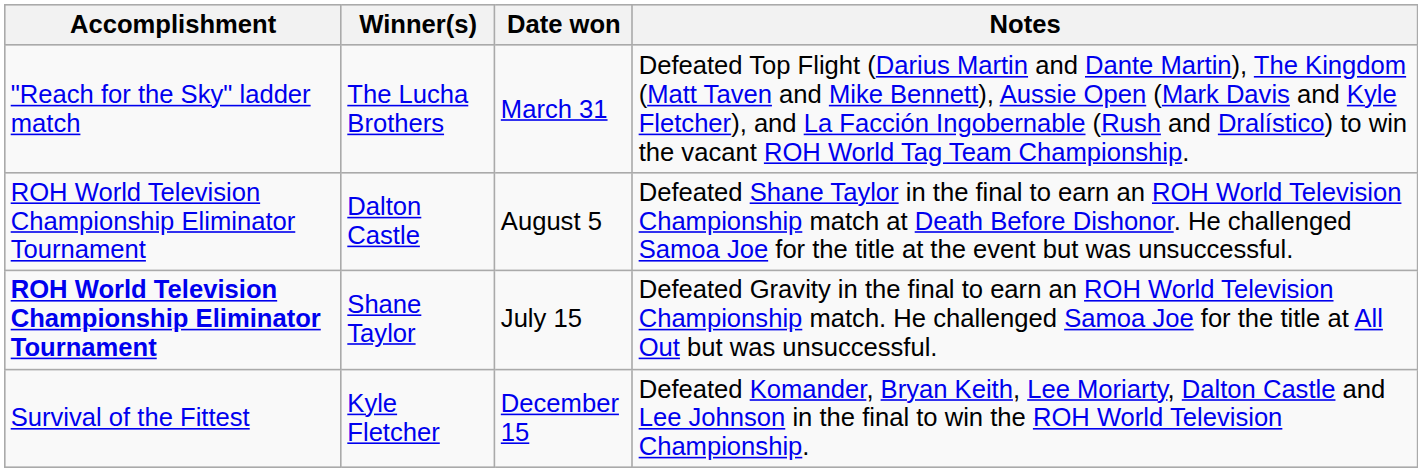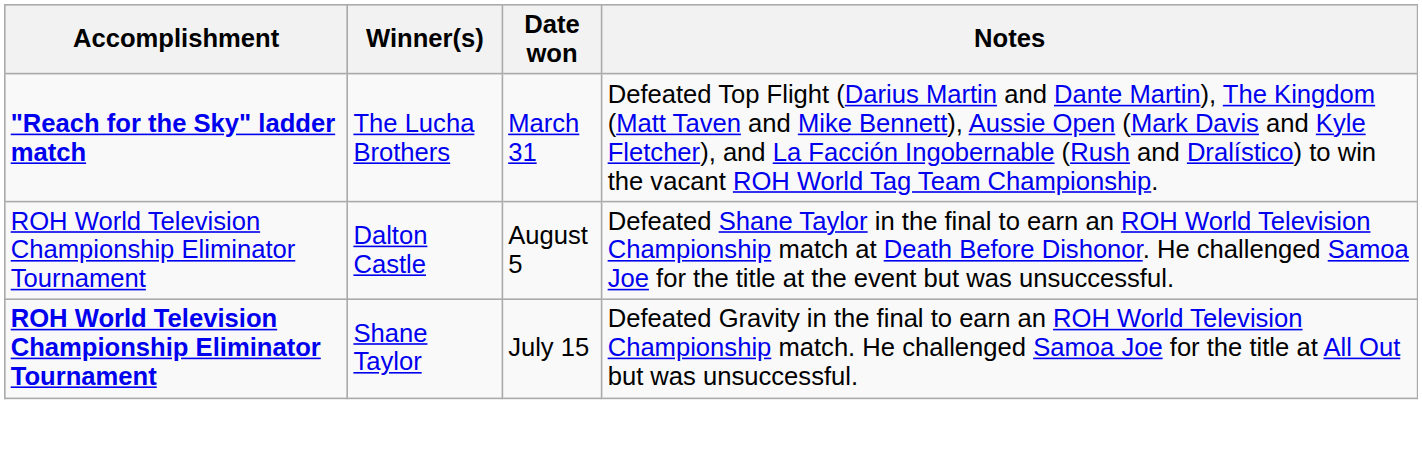The Lucha Brothers | Accomplishment: normal -> bold
- row: Survival of the Fittest | Kyle Fletcher | December 15 | Defeated Komander, Bryan Keith, Lee Moriarty, Dalton Castle and Lee Johnson in the final to win the ROH World Television Championship.
